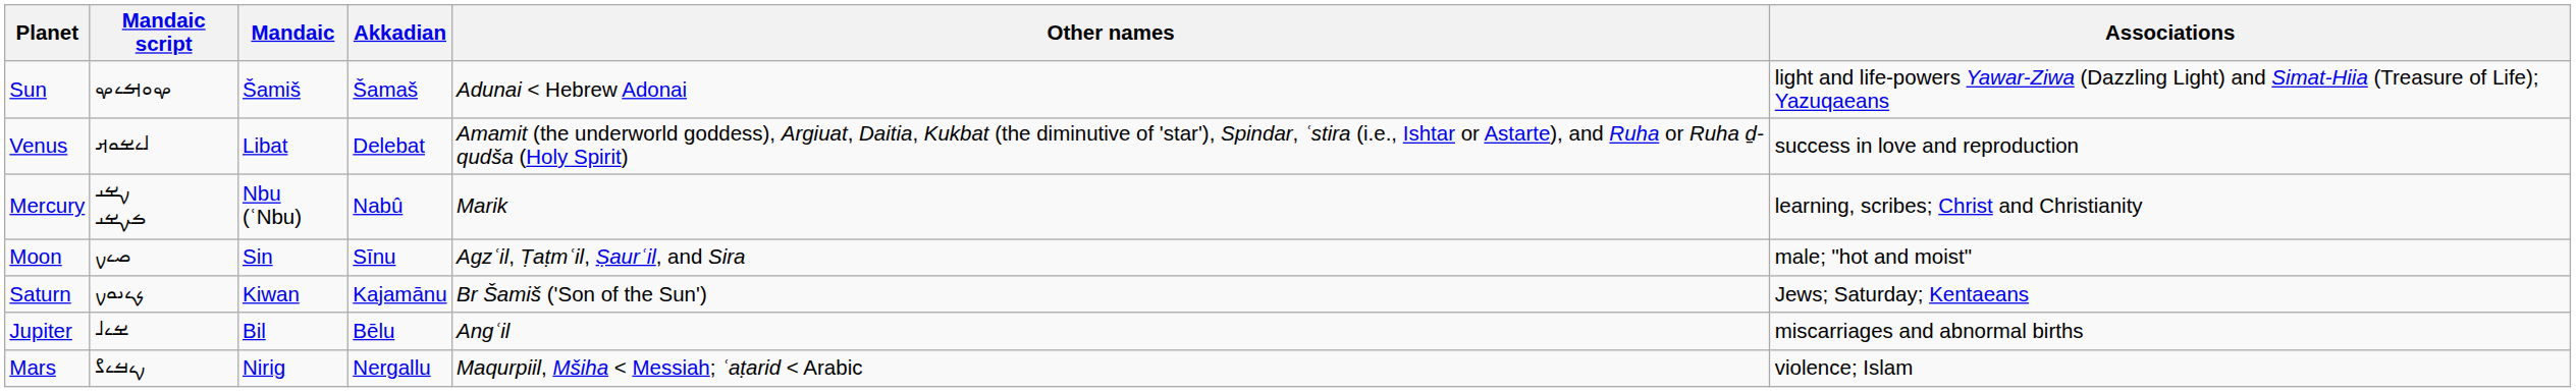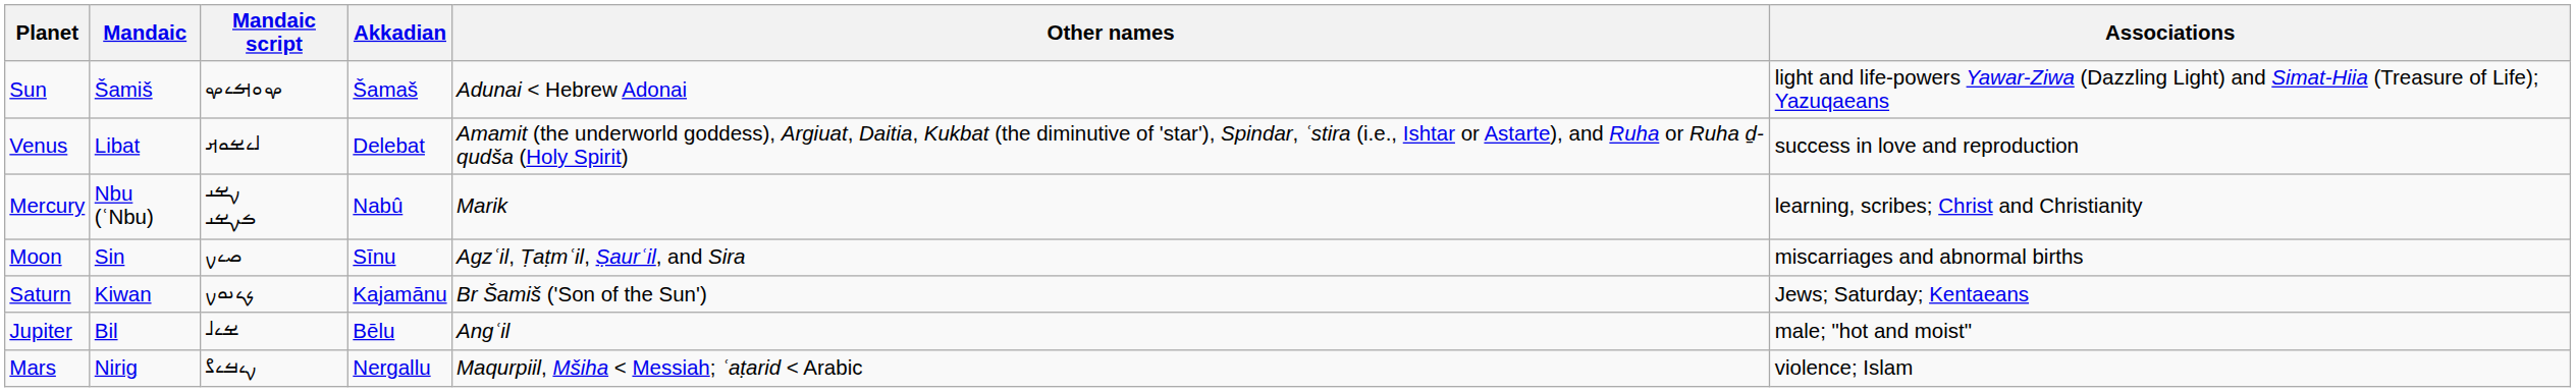columns swapped: Mandaic <-> Mandaic script
Moon | Associations: male; "hot and moist" -> miscarriages and abnormal births
Jupiter | Associations: miscarriages and abnormal births -> male; "hot and moist"
